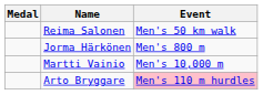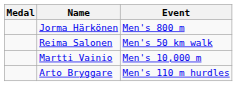rows swapped: Reima Salonen <-> Jorma Härkönen
Arto Bryggare | Event: pink background -> no background
